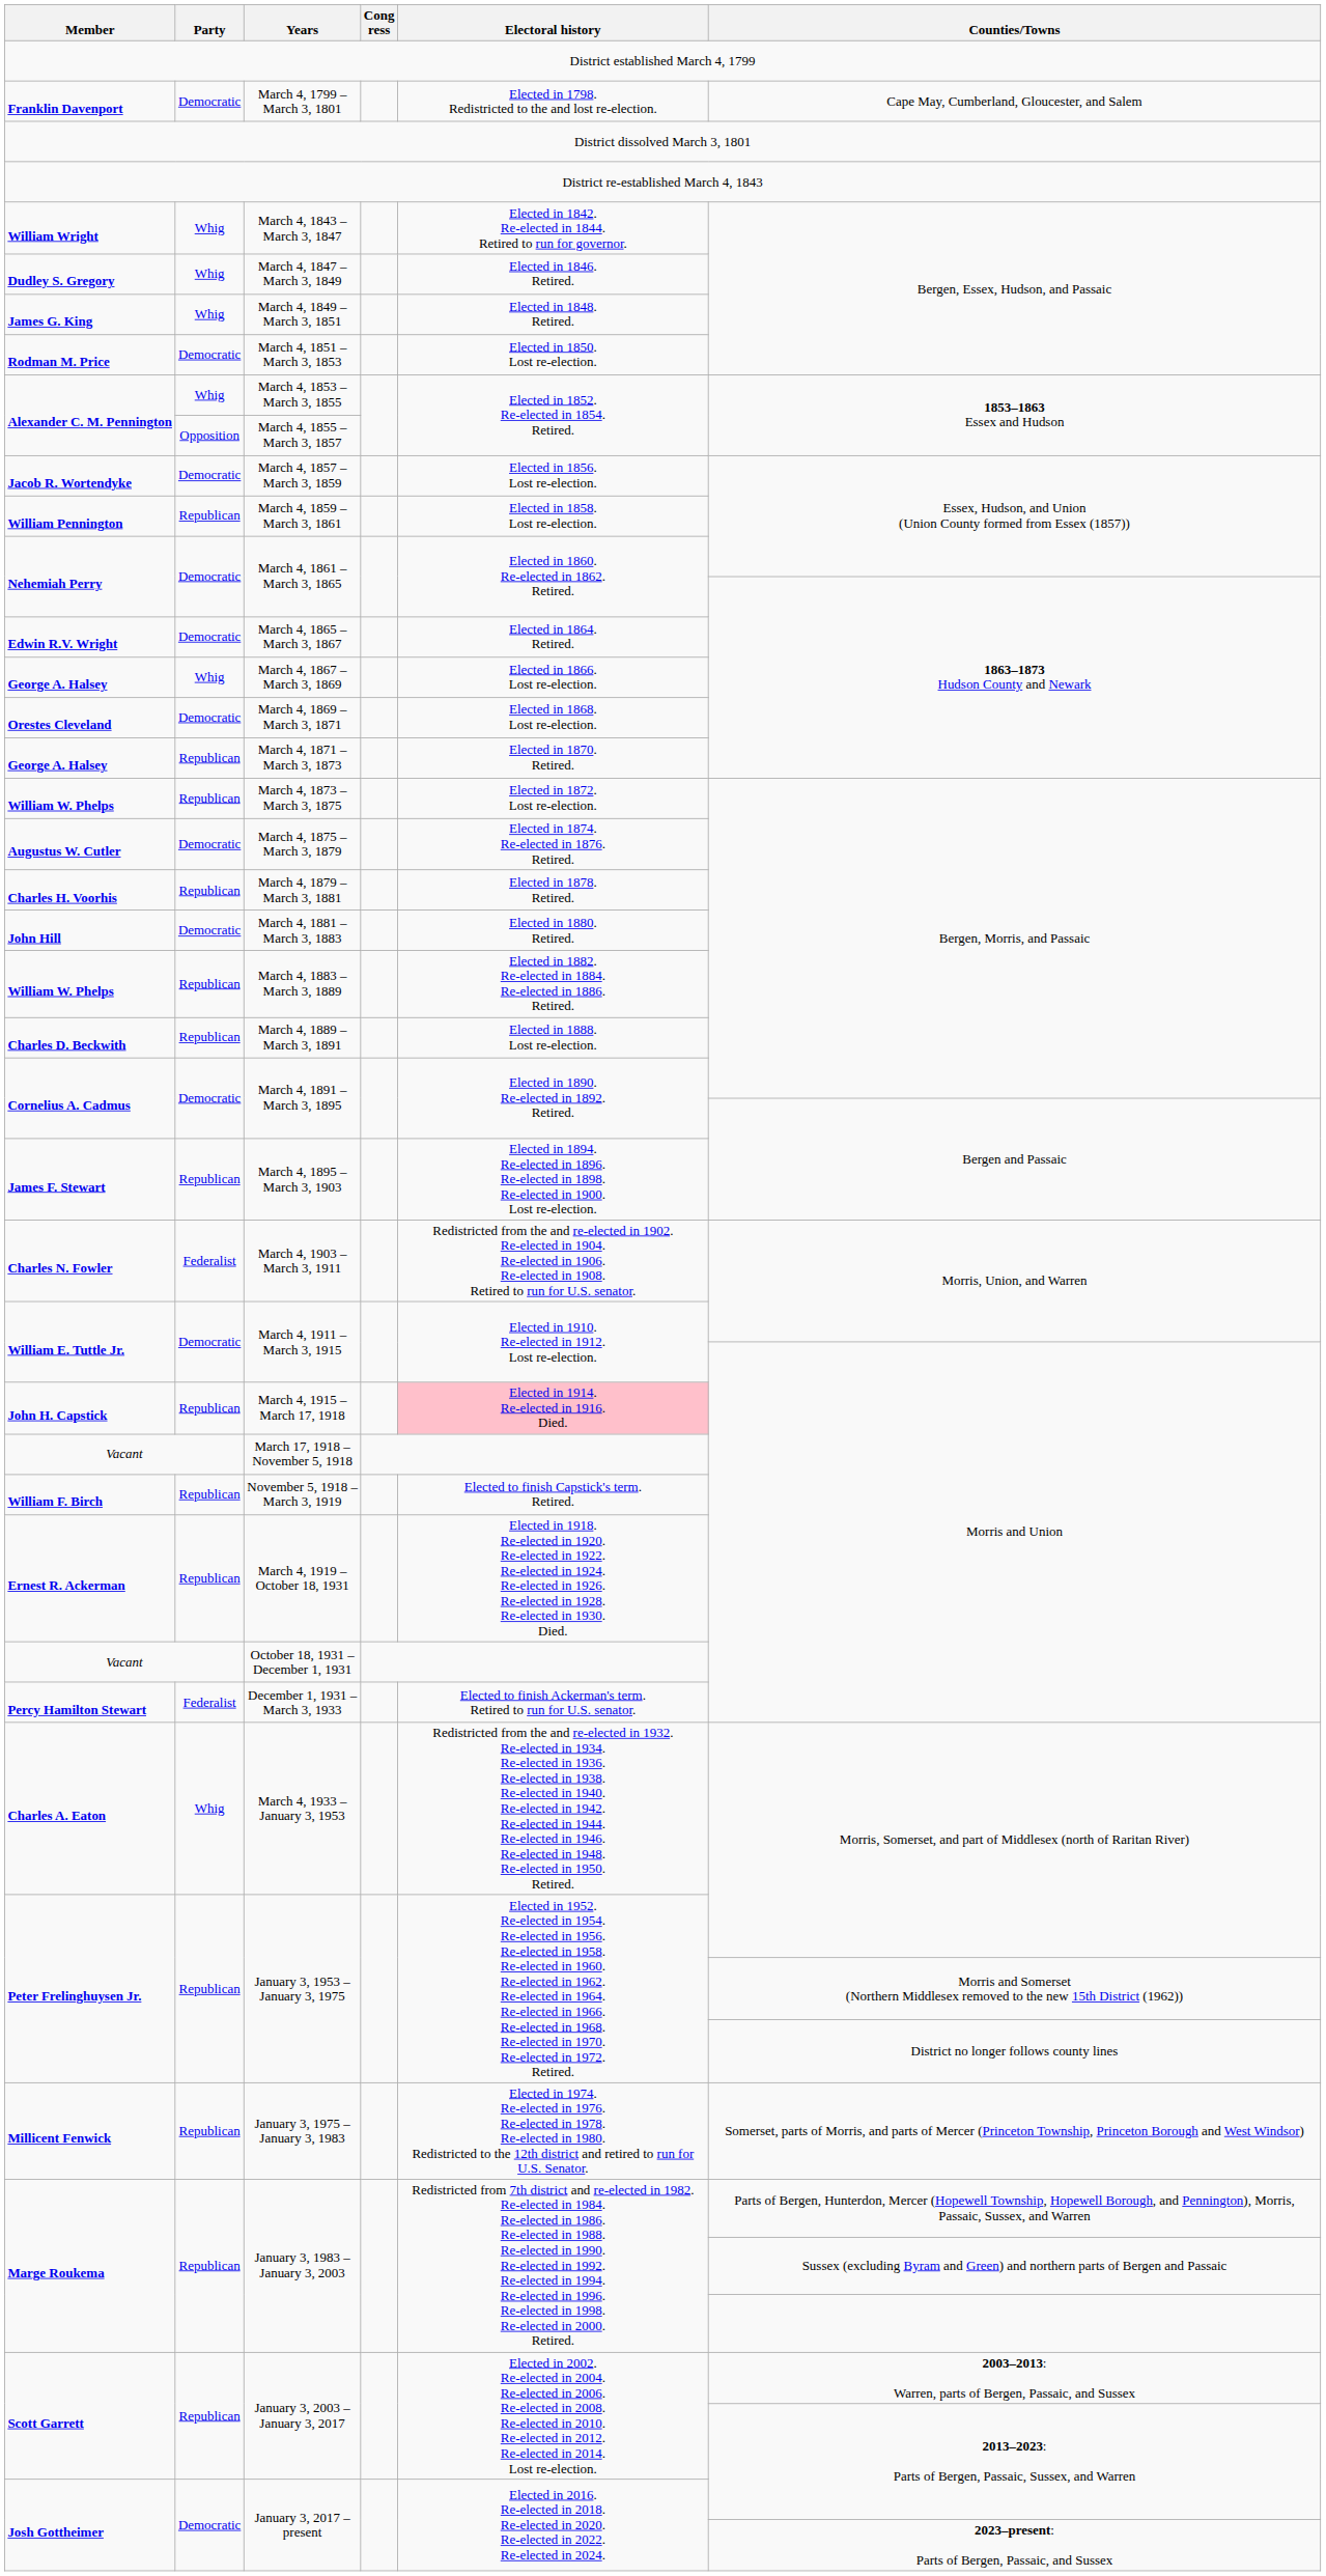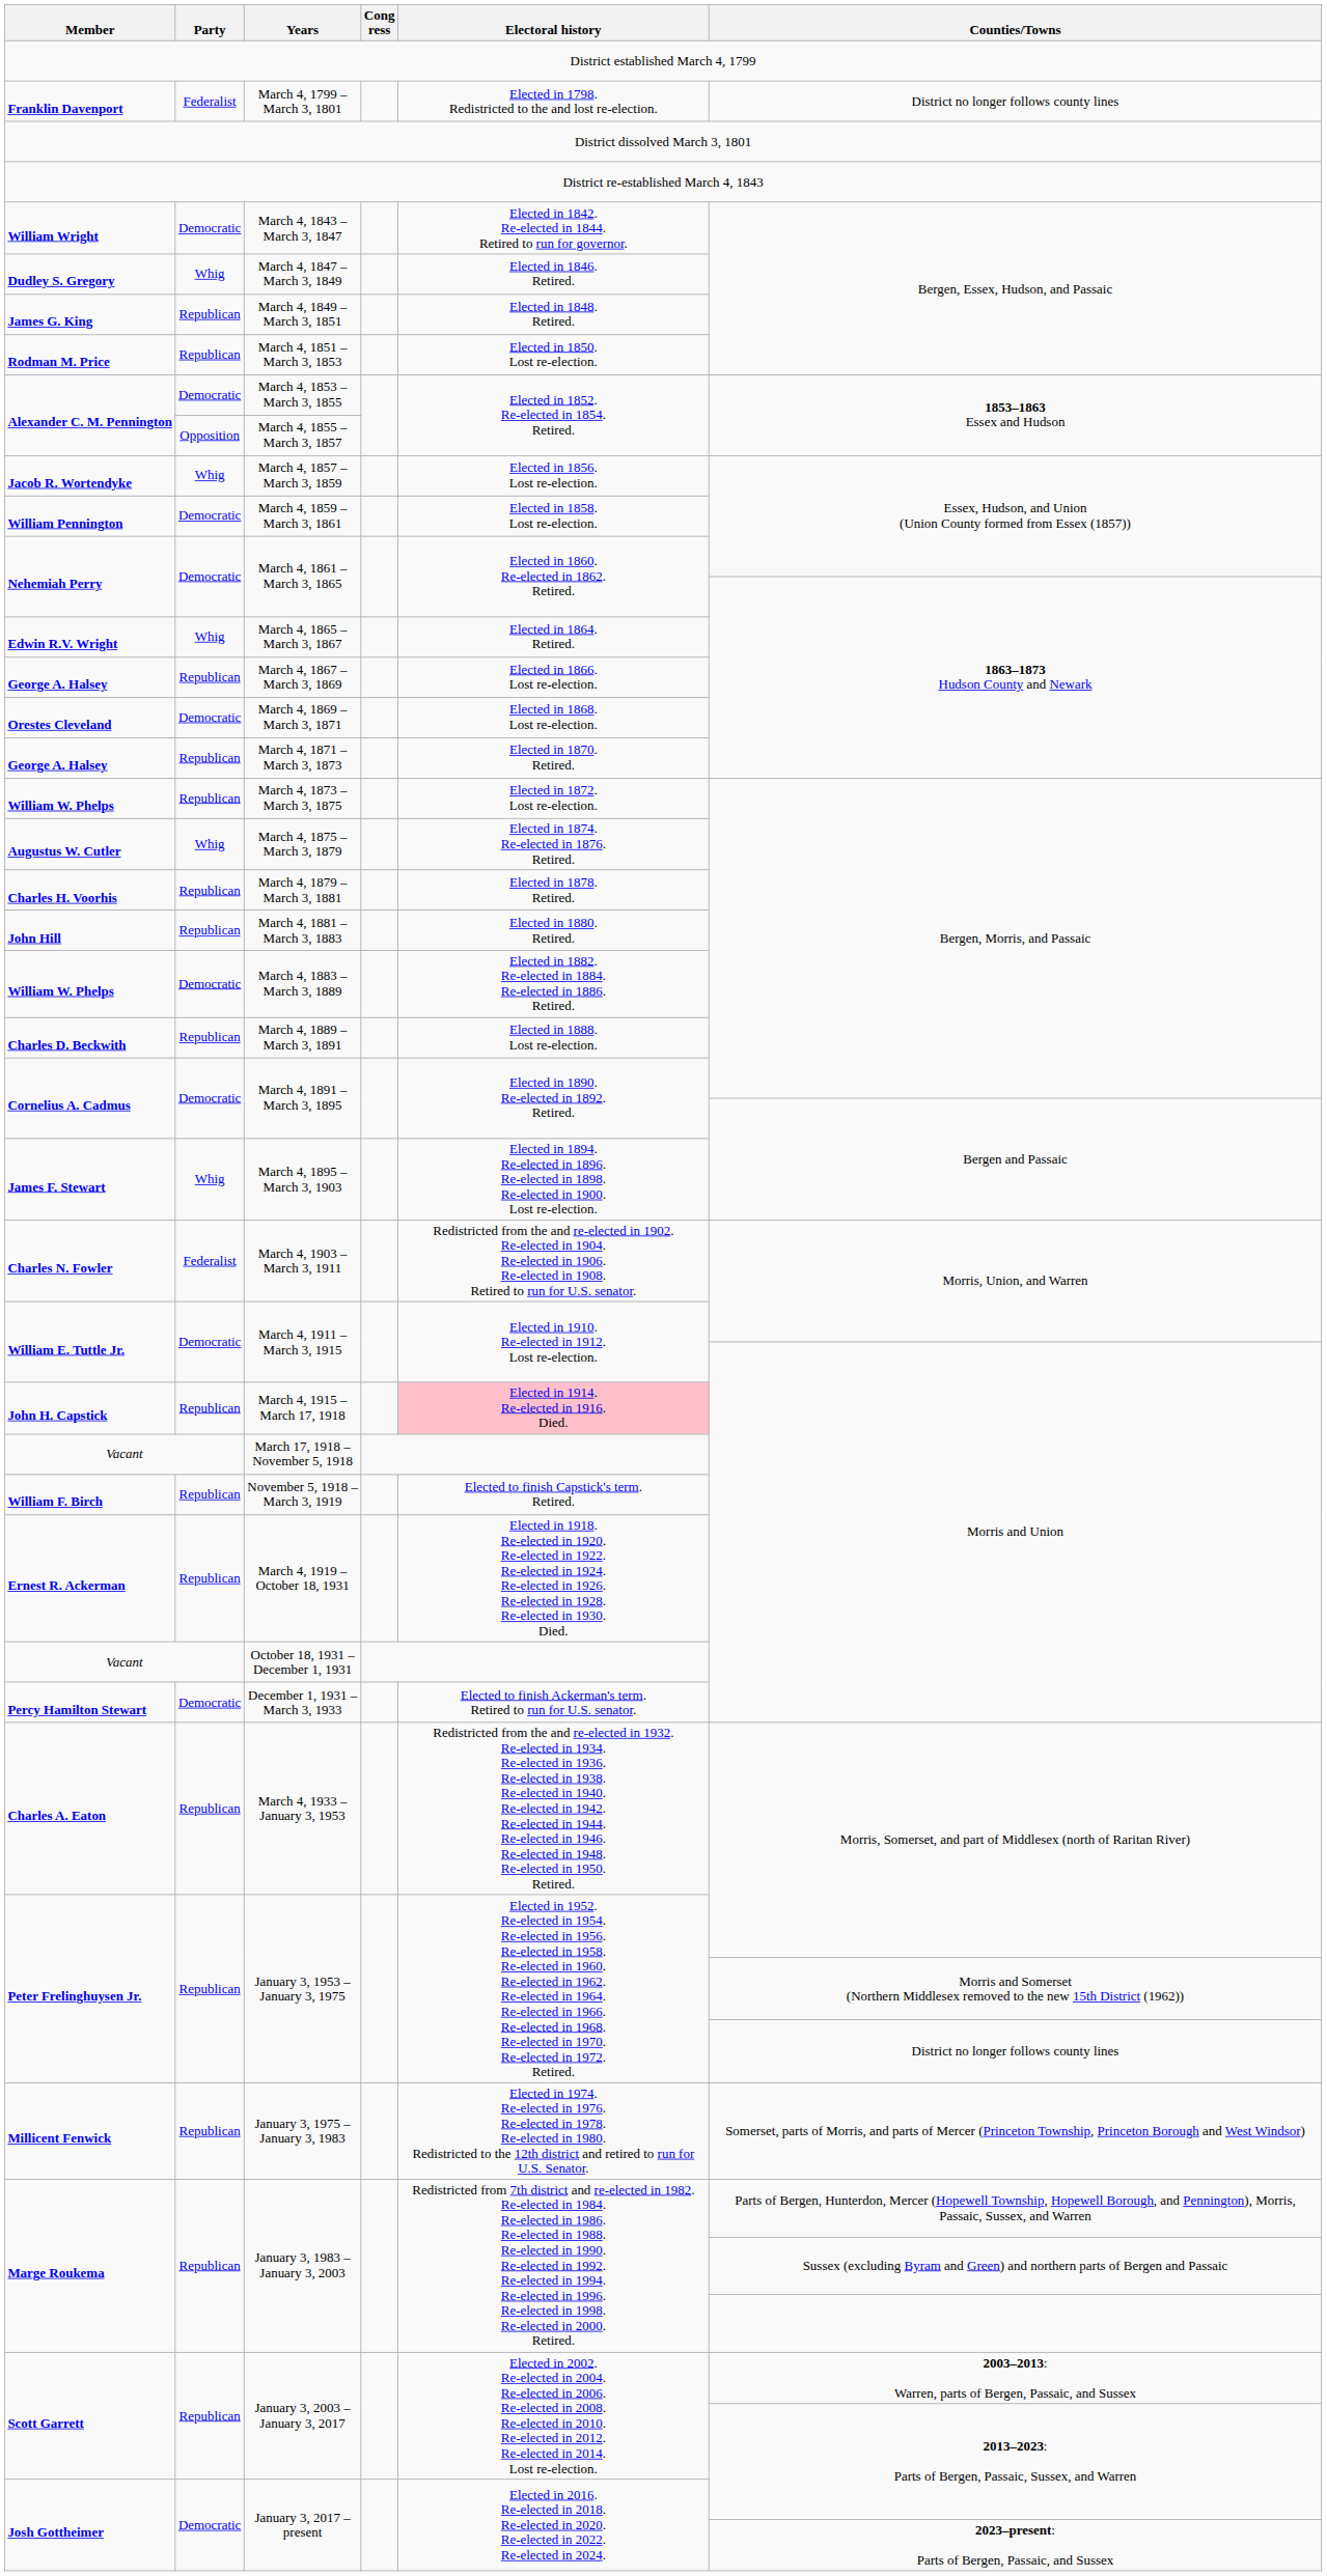March 4, 1799 – March 3, 1801 | Party: Democratic -> Federalist
March 4, 1799 – March 3, 1801 | Counties/Towns: Cape May, Cumberland, Gloucester, and Salem -> District no longer follows county lines
March 4, 1843 – March 3, 1847 | Party: Whig -> Democratic
March 4, 1849 – March 3, 1851 | Party: Whig -> Republican
March 4, 1851 – March 3, 1853 | Party: Democratic -> Republican
March 4, 1853 – March 3, 1855 | Party: Whig -> Democratic
March 4, 1857 – March 3, 1859 | Party: Democratic -> Whig
March 4, 1859 – March 3, 1861 | Party: Republican -> Democratic
March 4, 1865 – March 3, 1867 | Party: Democratic -> Whig
March 4, 1867 – March 3, 1869 | Party: Whig -> Republican
March 4, 1875 – March 3, 1879 | Party: Democratic -> Whig
March 4, 1881 – March 3, 1883 | Party: Democratic -> Republican
March 4, 1883 – March 3, 1889 | Party: Republican -> Democratic
March 4, 1895 – March 3, 1903 | Party: Republican -> Whig
December 1, 1931 – March 3, 1933 | Party: Federalist -> Democratic
March 4, 1933 – January 3, 1953 | Party: Whig -> Republican
